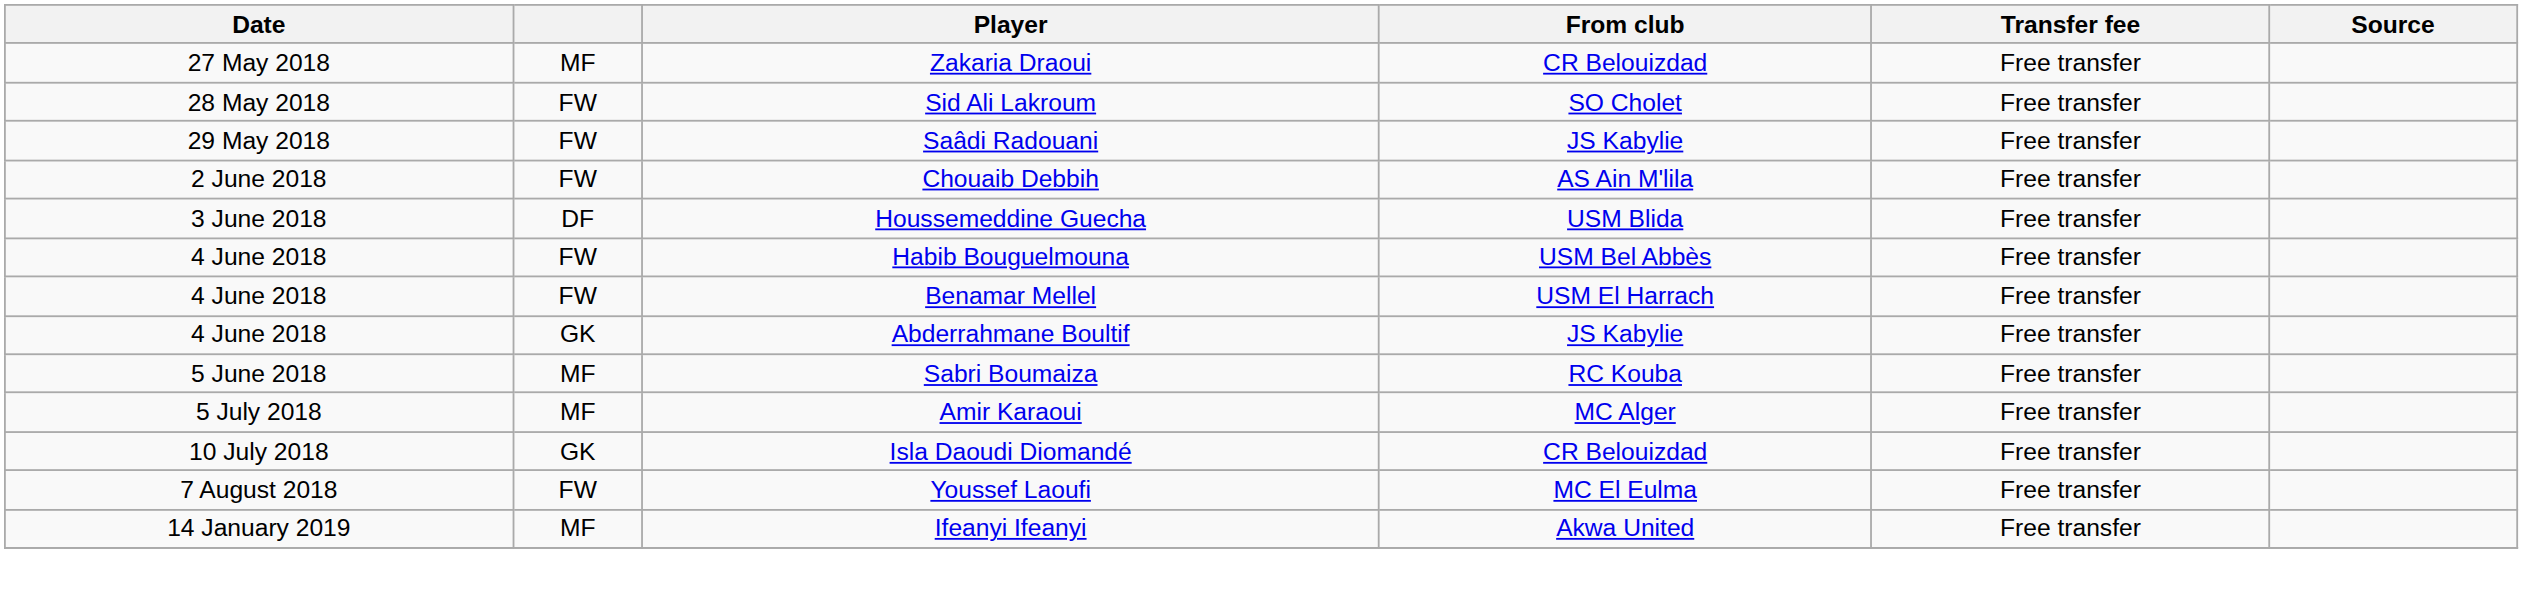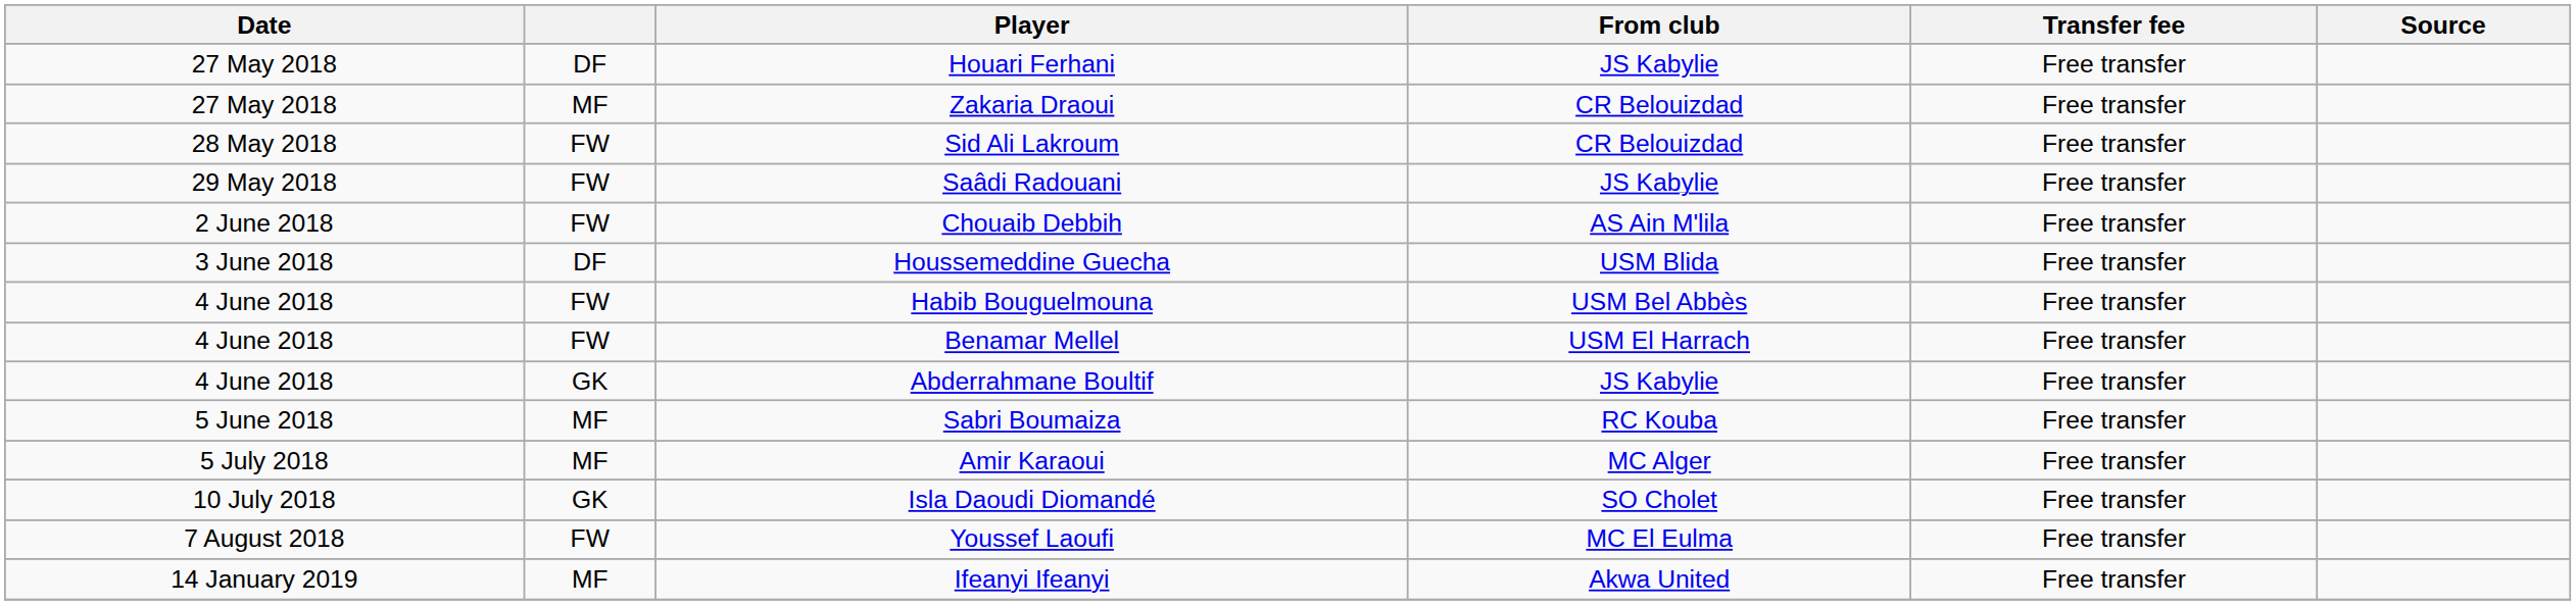+ row: 27 May 2018 | DF | Houari Ferhani | JS Kabylie | Free transfer
Sid Ali Lakroum | From club: SO Cholet -> CR Belouizdad
Isla Daoudi Diomandé | From club: CR Belouizdad -> SO Cholet
